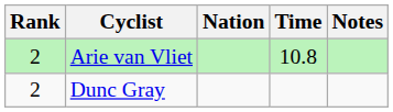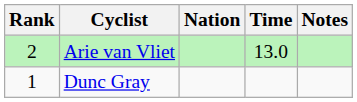Arie van Vliet | Time: 10.8 -> 13.0
Dunc Gray | Rank: 2 -> 1
